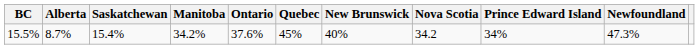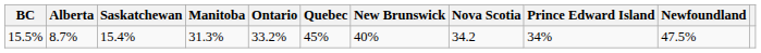15.5% | Manitoba: 34.2% -> 31.3%
15.5% | Ontario: 37.6% -> 33.2%
15.5% | Newfoundland: 47.3% -> 47.5%
